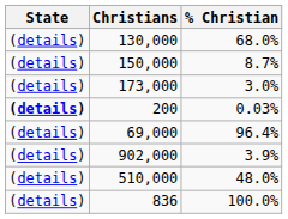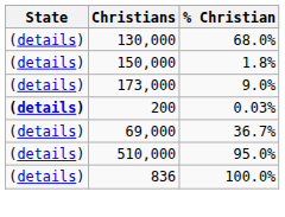150,000 | % Christian: 8.7% -> 1.8%
173,000 | % Christian: 3.0% -> 9.0%
69,000 | % Christian: 96.4% -> 36.7%
- row: (details) | 902,000 | 3.9%
510,000 | % Christian: 48.0% -> 95.0%
